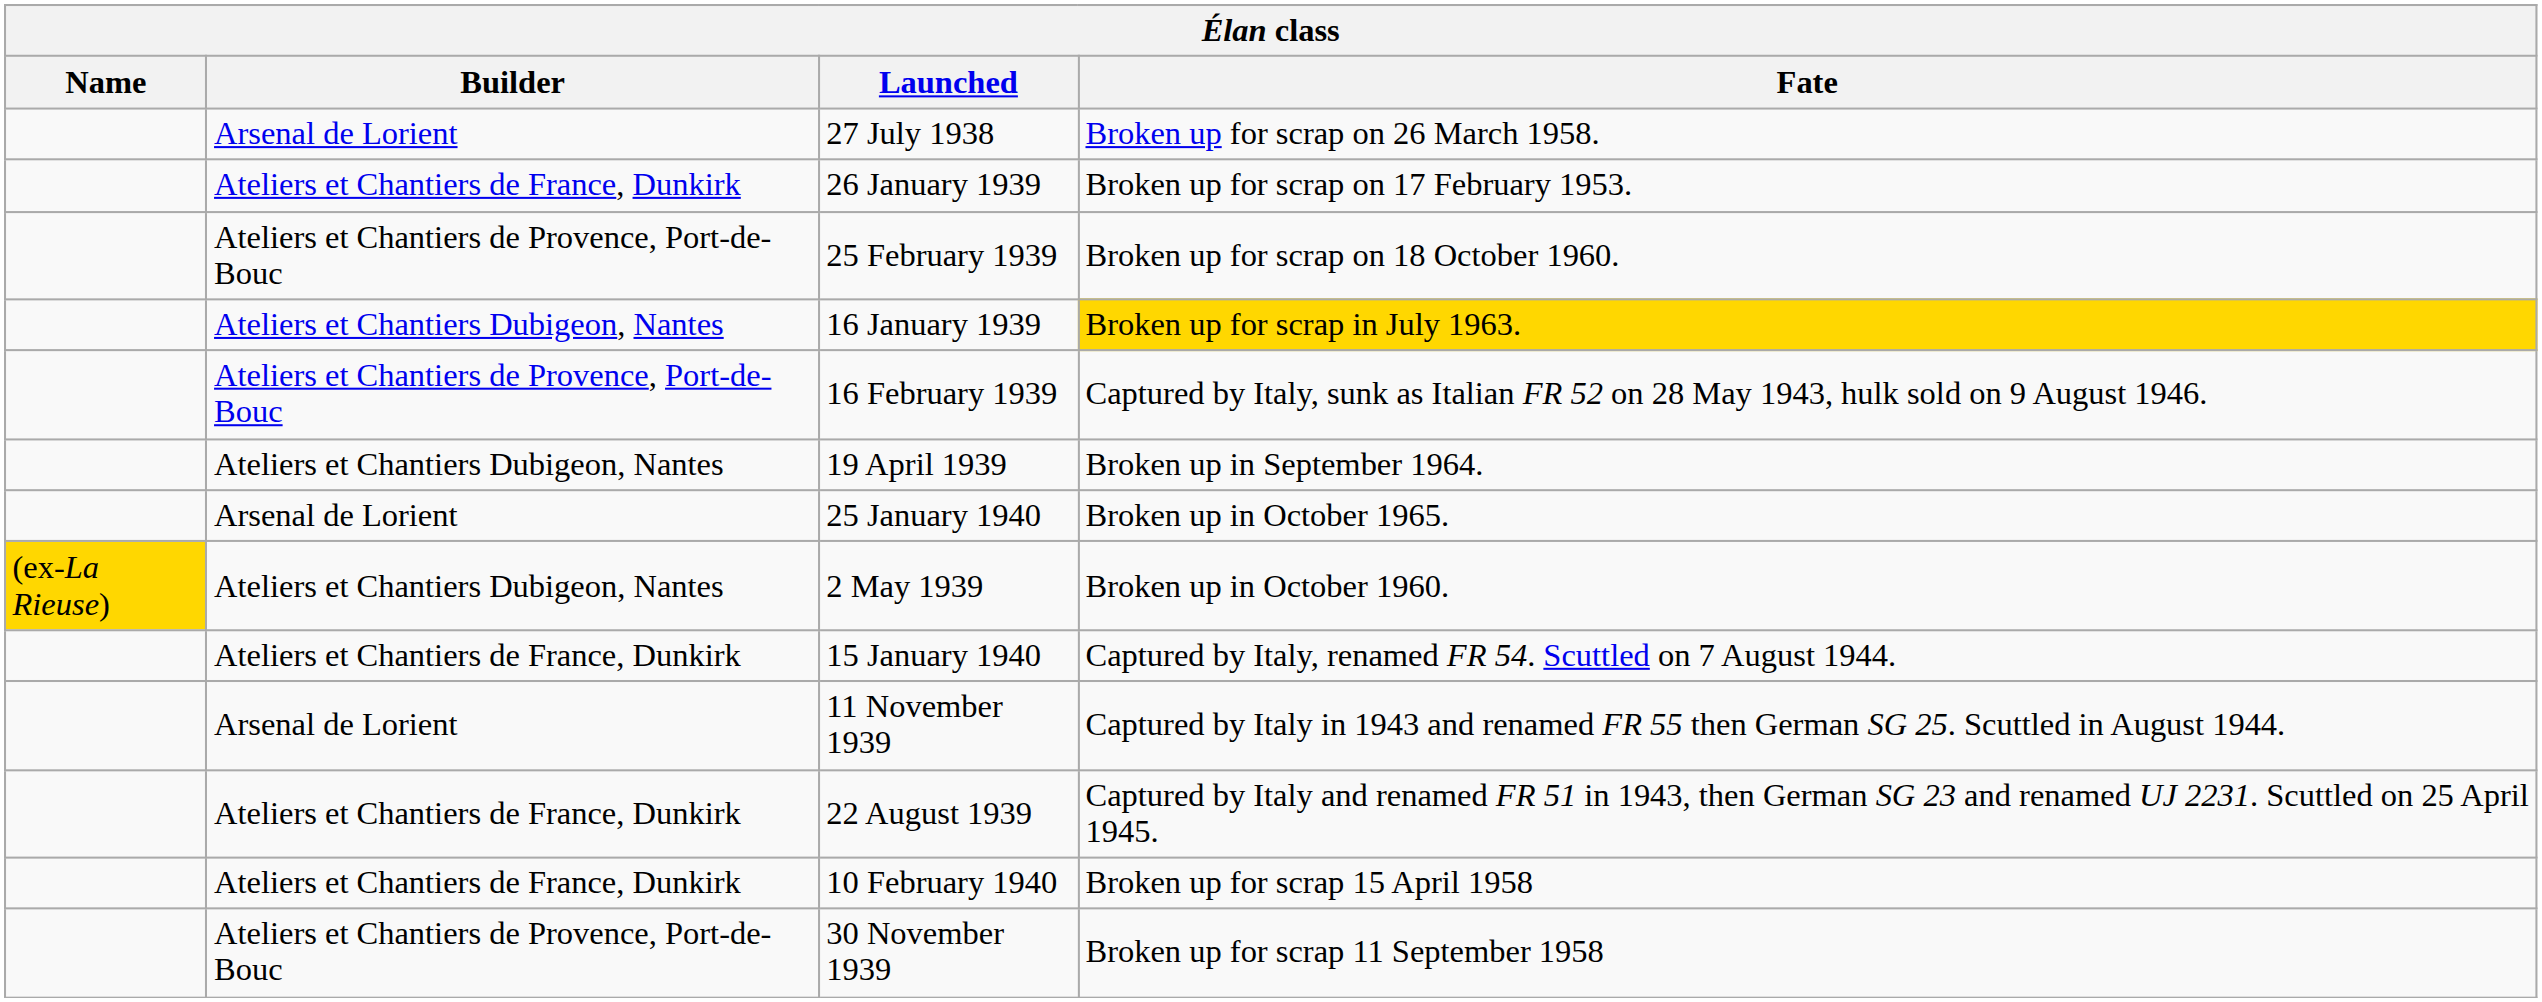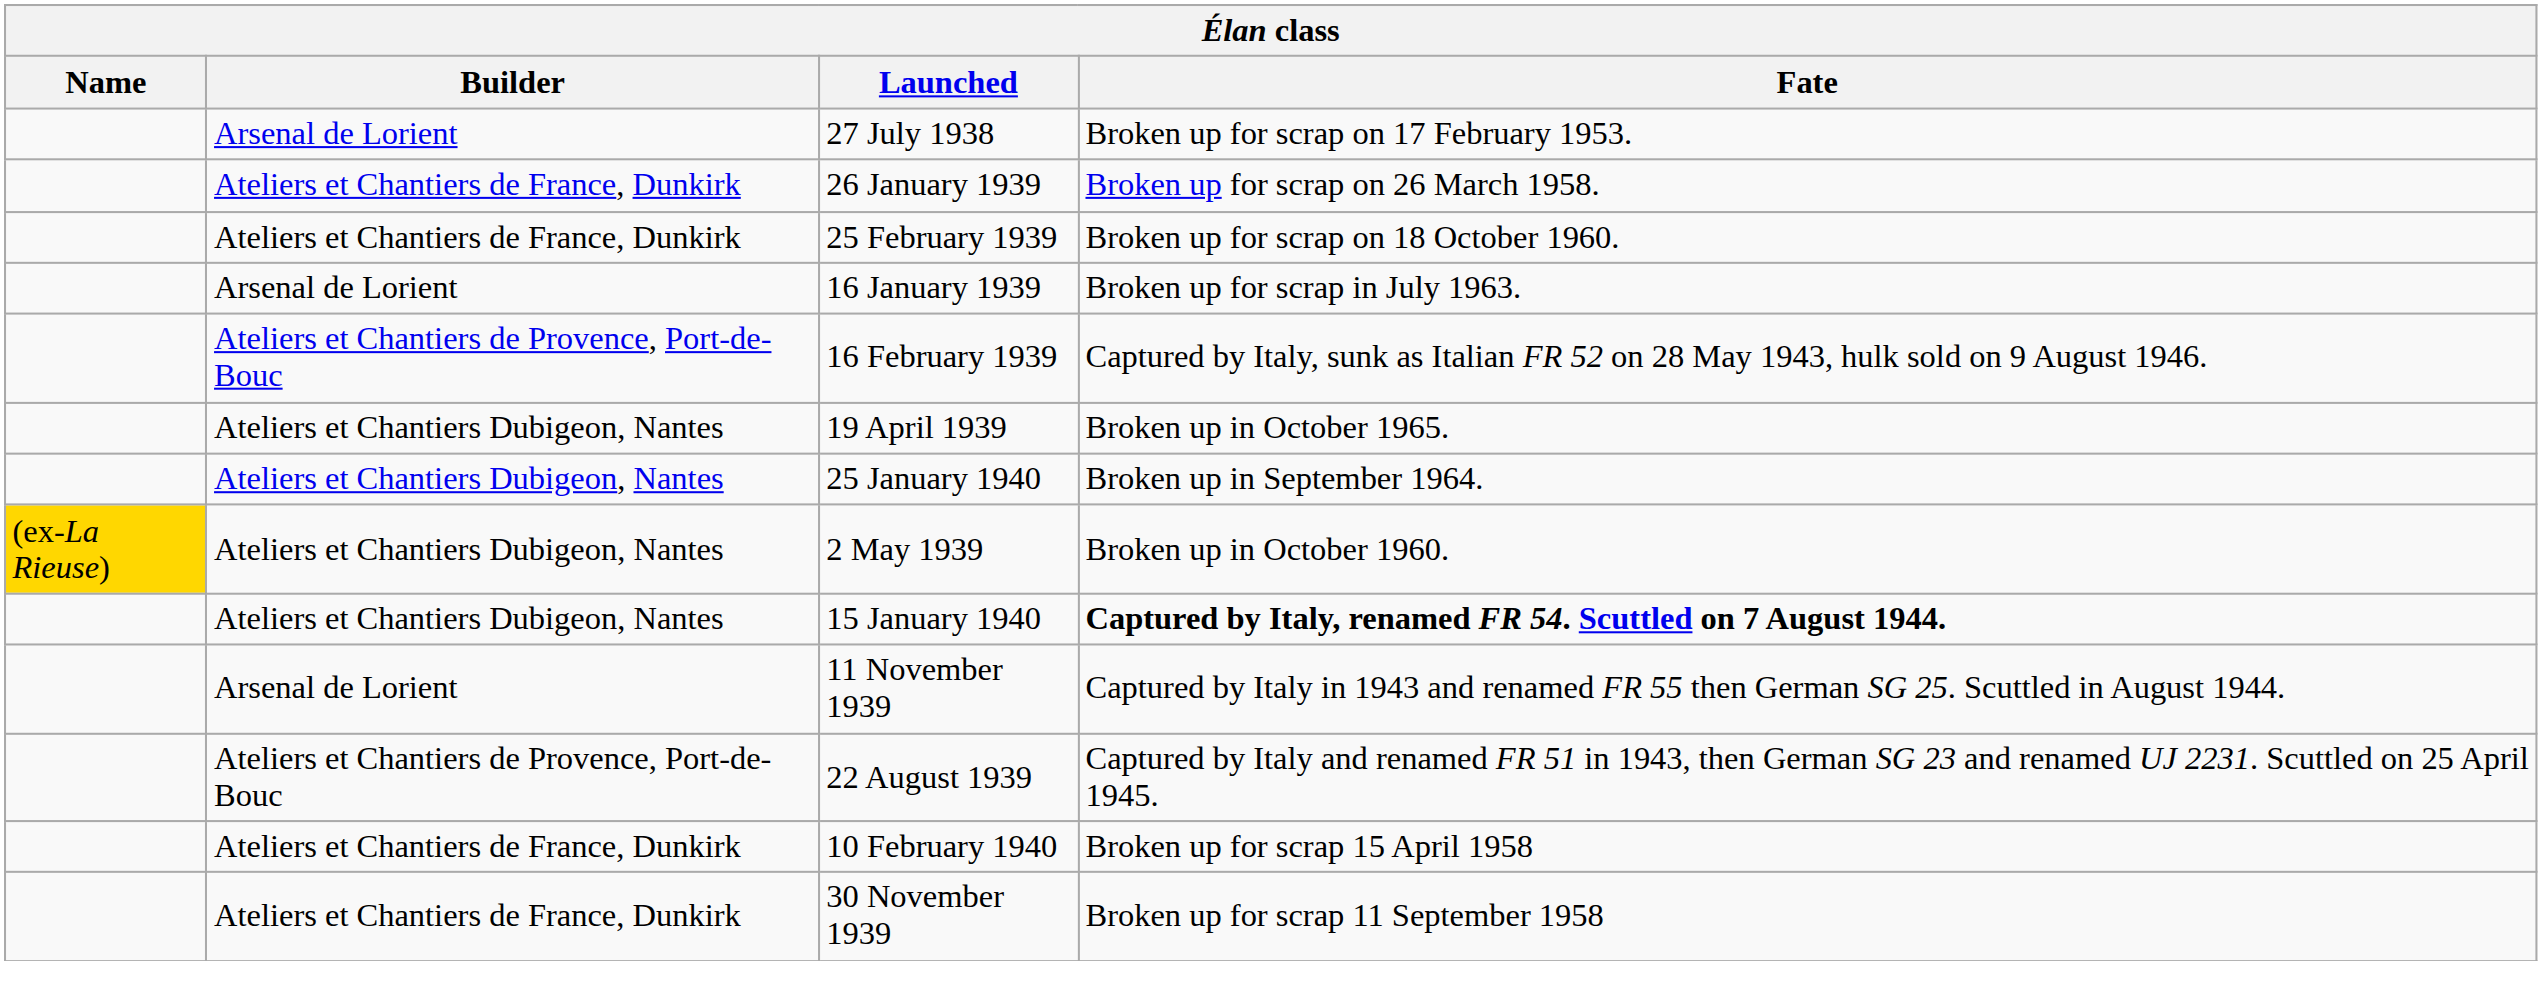27 July 1938 | Fate: Broken up for scrap on 26 March 1958. -> Broken up for scrap on 17 February 1953.
26 January 1939 | Fate: Broken up for scrap on 17 February 1953. -> Broken up for scrap on 26 March 1958.
25 February 1939 | Builder: Ateliers et Chantiers de Provence, Port-de-Bouc -> Ateliers et Chantiers de France, Dunkirk
16 January 1939 | Builder: Ateliers et Chantiers Dubigeon, Nantes -> Arsenal de Lorient
16 January 1939 | Fate: gold background -> no background
19 April 1939 | Fate: Broken up in September 1964. -> Broken up in October 1965.
25 January 1940 | Builder: Arsenal de Lorient -> Ateliers et Chantiers Dubigeon, Nantes
25 January 1940 | Fate: Broken up in October 1965. -> Broken up in September 1964.
15 January 1940 | Builder: Ateliers et Chantiers de France, Dunkirk -> Ateliers et Chantiers Dubigeon, Nantes
15 January 1940 | Fate: normal -> bold
22 August 1939 | Builder: Ateliers et Chantiers de France, Dunkirk -> Ateliers et Chantiers de Provence, Port-de-Bouc
30 November 1939 | Builder: Ateliers et Chantiers de Provence, Port-de-Bouc -> Ateliers et Chantiers de France, Dunkirk
